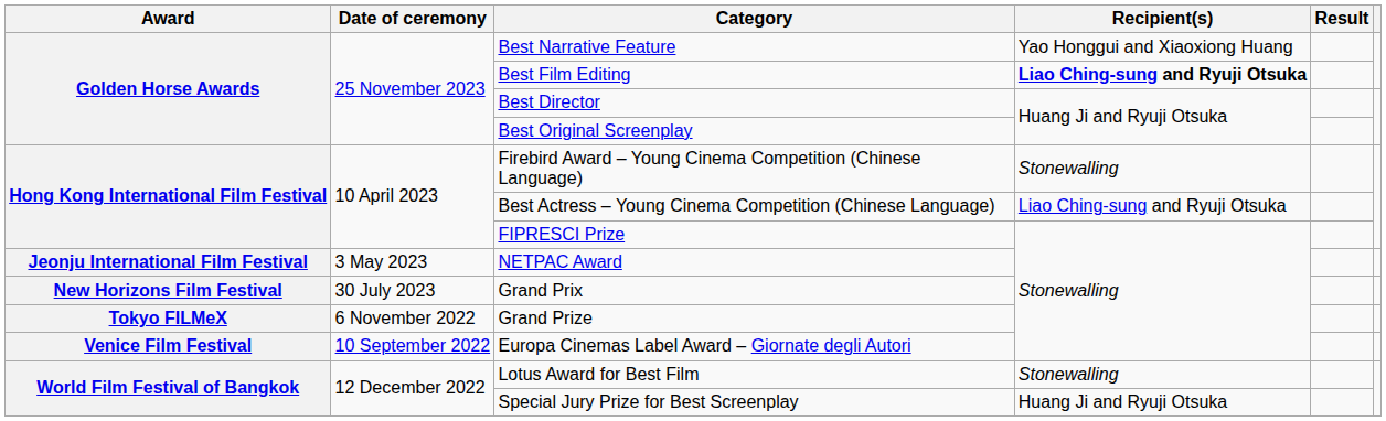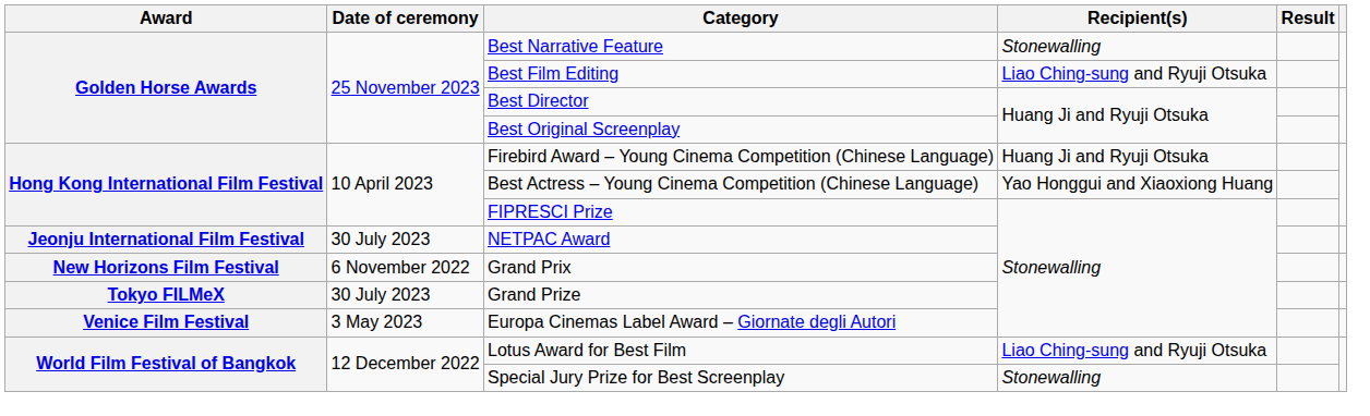Best Narrative Feature | Recipient(s): Yao Honggui and Xiaoxiong Huang -> Stonewalling
Best Film Editing | Recipient(s): bold -> normal
Firebird Award – Young Cinema Competition (Chinese Language) | Recipient(s): Stonewalling -> Huang Ji and Ryuji Otsuka
Best Actress – Young Cinema Competition (Chinese Language) | Recipient(s): Liao Ching-sung and Ryuji Otsuka -> Yao Honggui and Xiaoxiong Huang
NETPAC Award | Date of ceremony: 3 May 2023 -> 30 July 2023
Grand Prix | Date of ceremony: 30 July 2023 -> 6 November 2022
Grand Prize | Date of ceremony: 6 November 2022 -> 30 July 2023
Europa Cinemas Label Award – Giornate degli Autori | Date of ceremony: 10 September 2022 -> 3 May 2023
Lotus Award for Best Film | Recipient(s): Stonewalling -> Liao Ching-sung and Ryuji Otsuka
Special Jury Prize for Best Screenplay | Recipient(s): Huang Ji and Ryuji Otsuka -> Stonewalling
